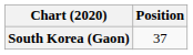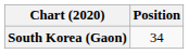South Korea (Gaon) | Position: 37 -> 34
